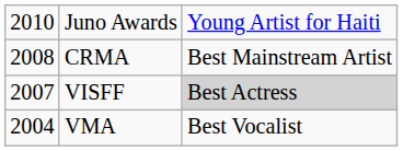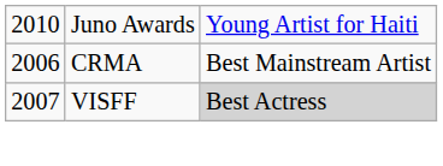CRMA | column 1: 2008 -> 2006
- row: 2004 | VMA | Best Vocalist
